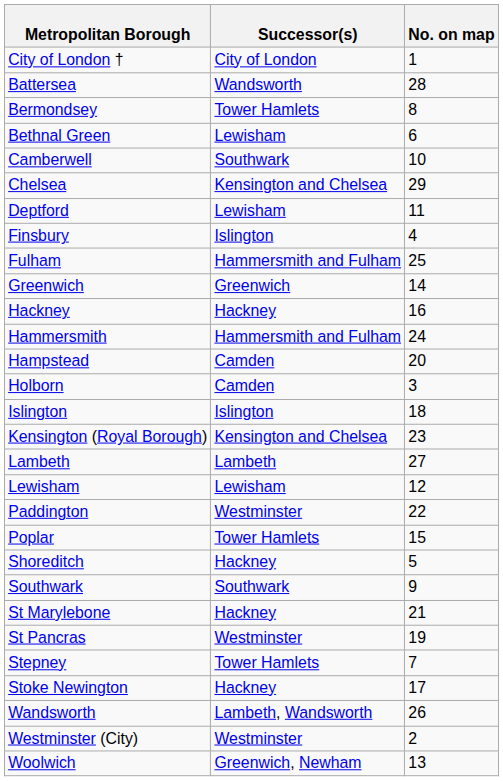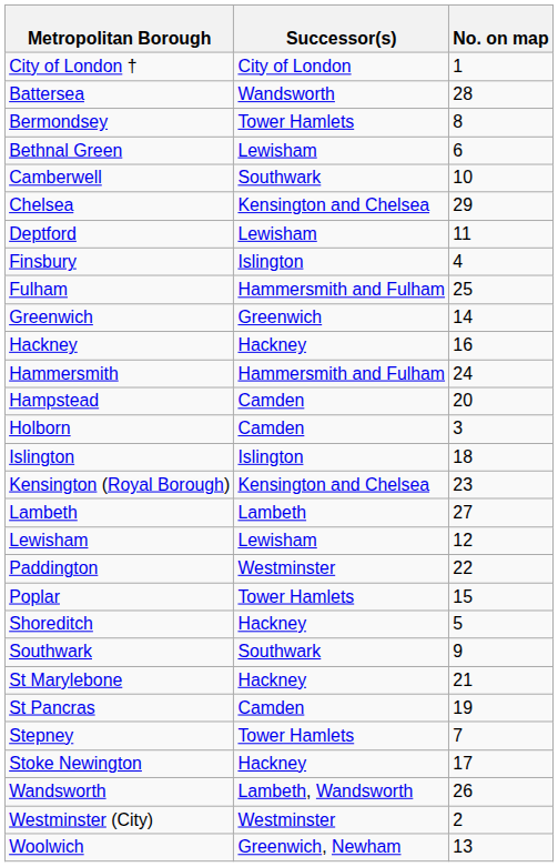St Pancras | Successor(s): Westminster -> Camden
